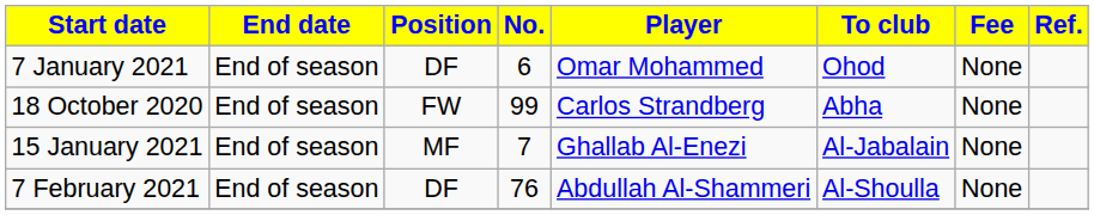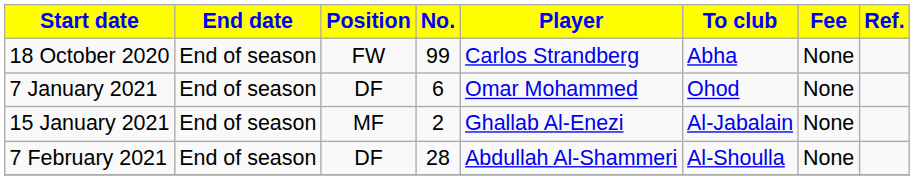rows swapped: 18 October 2020 <-> 7 January 2021
15 January 2021 | No.: 7 -> 2
7 February 2021 | No.: 76 -> 28
